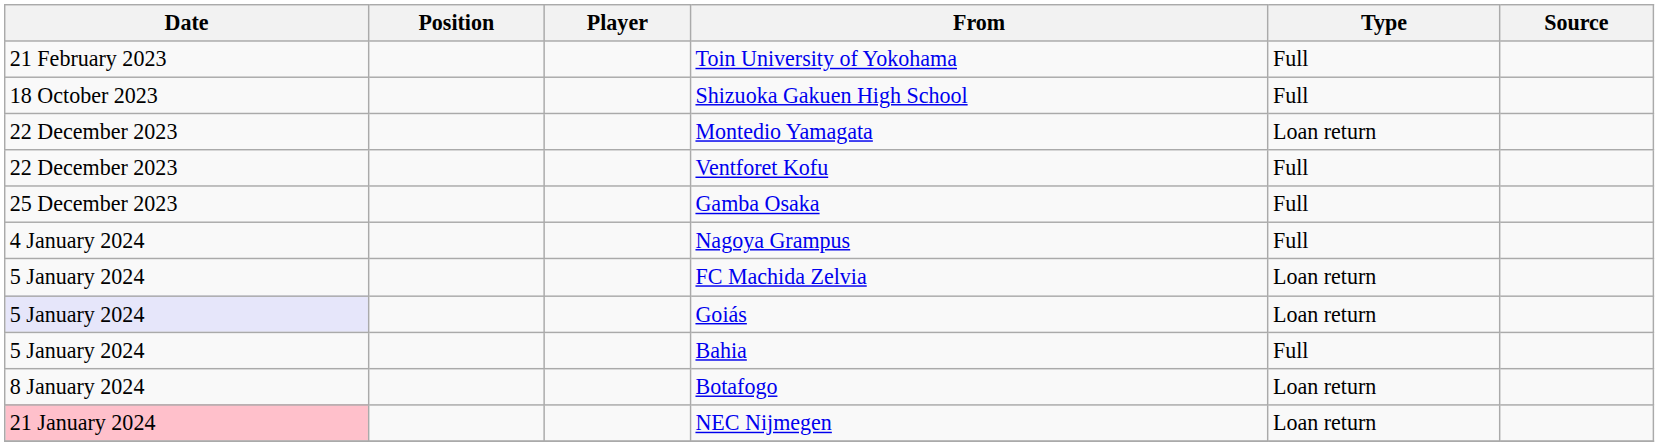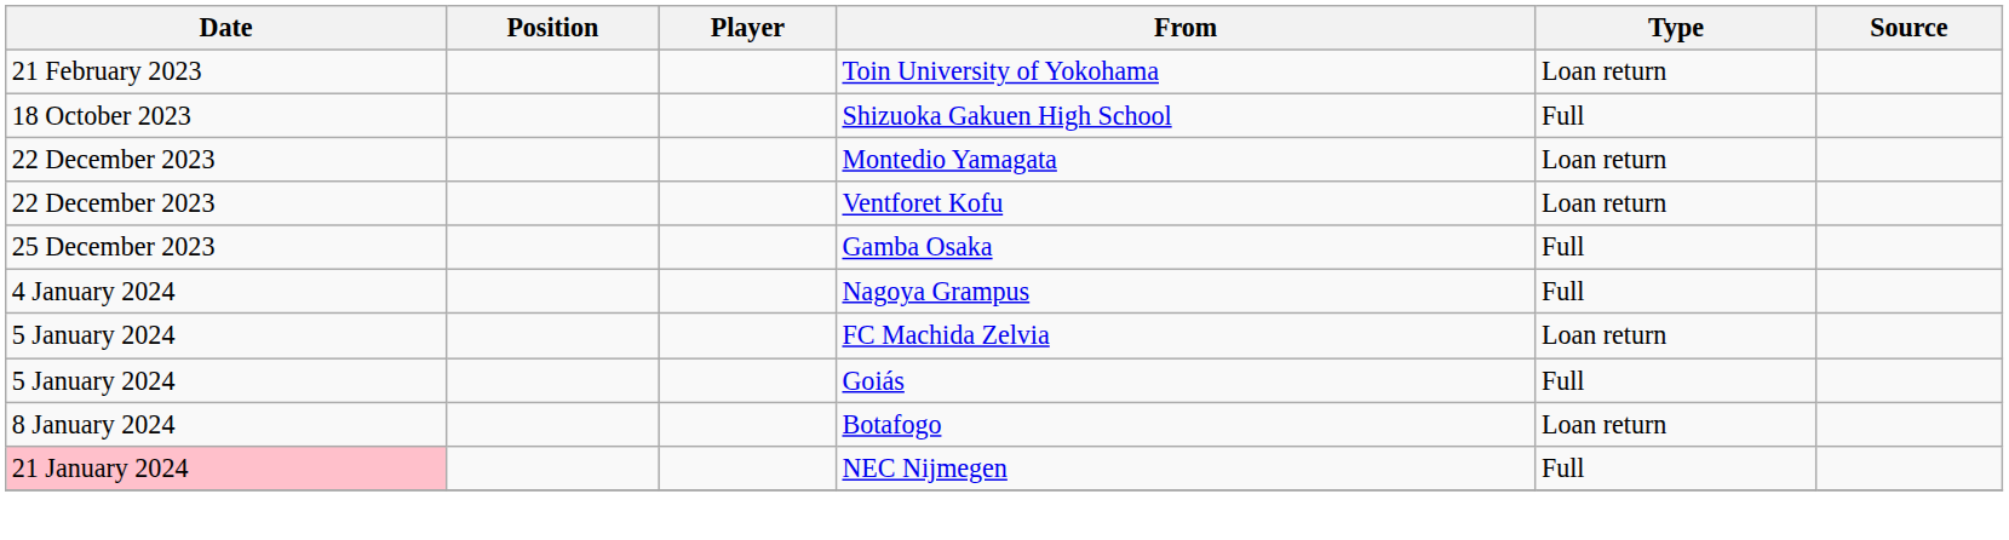Toin University of Yokohama | Type: Full -> Loan return
Ventforet Kofu | Type: Full -> Loan return
Goiás | Date: lavender background -> no background
Goiás | Type: Loan return -> Full
- row: 5 January 2024 | Bahia | Full
NEC Nijmegen | Type: Loan return -> Full
